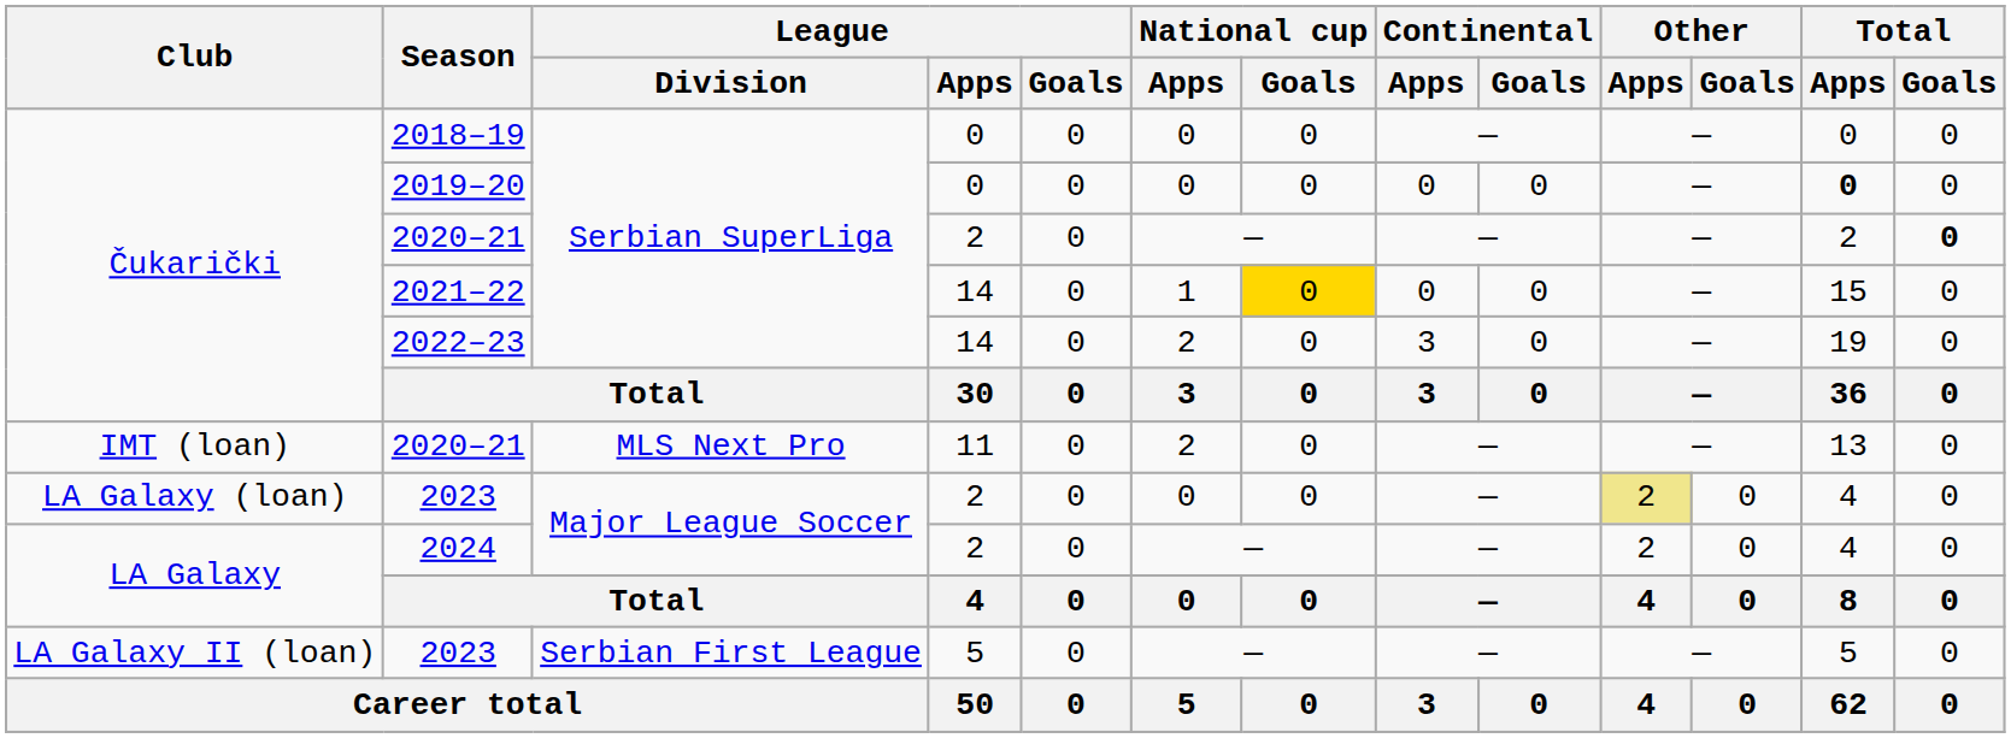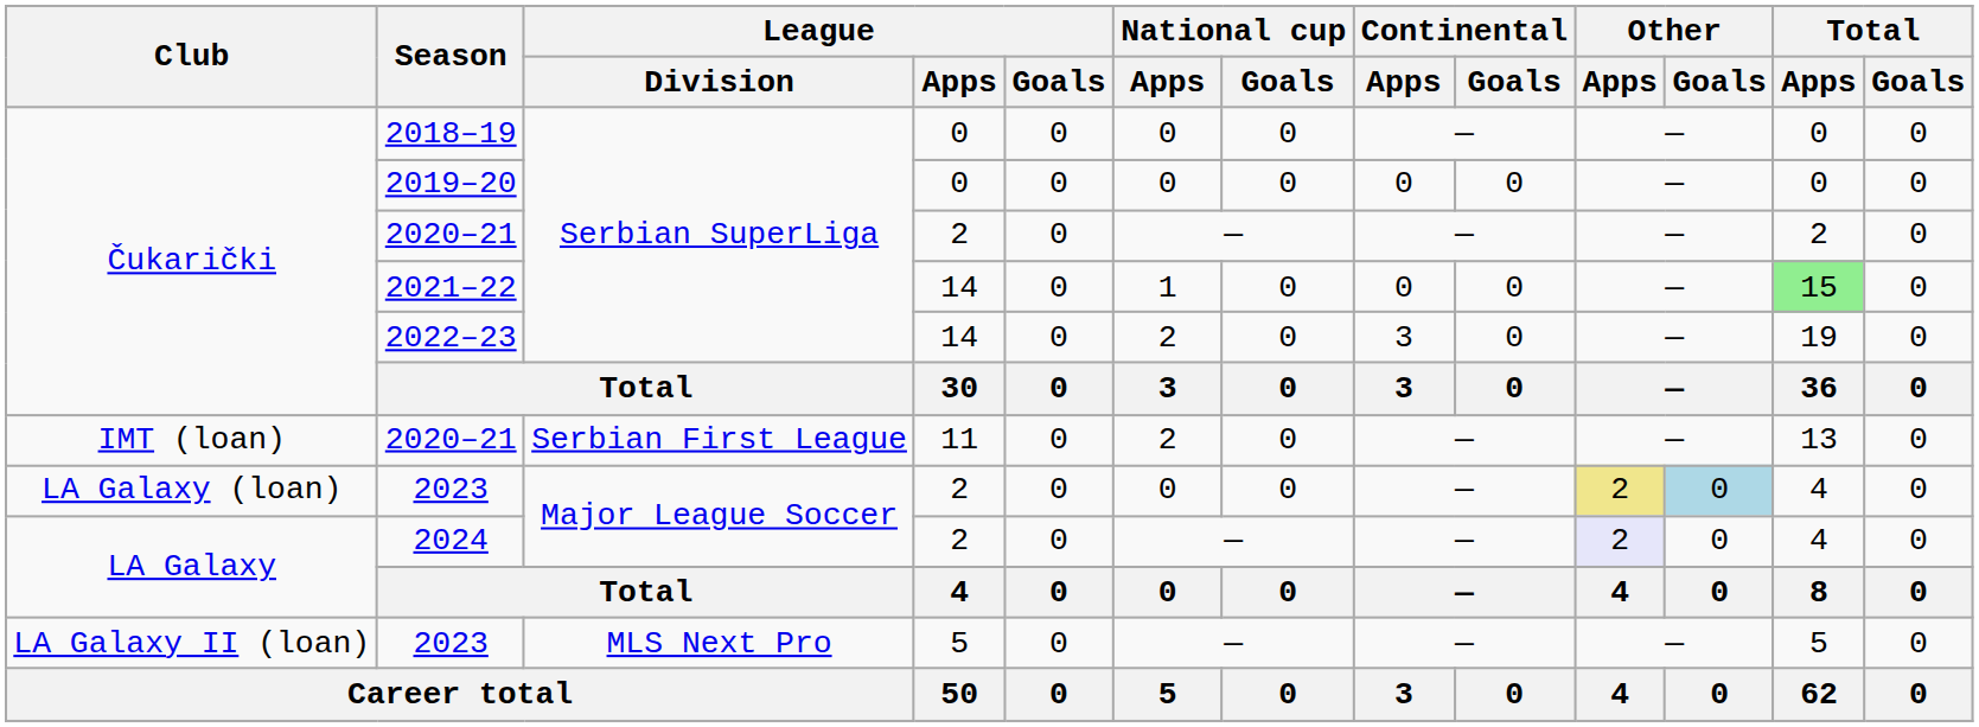2019–20 | Total / Apps: bold -> normal
Čukarički / 2020–21 | Total / Goals: bold -> normal
2021–22 | National cup / Goals: gold background -> no background
2021–22 | Total / Apps: no background -> lightgreen background
IMT (loan) / 2020–21 | League / Division: MLS Next Pro -> Serbian First League
LA Galaxy (loan) / 2023 | Other / Goals: no background -> lightblue background
2024 | Other / Apps: no background -> lavender background
LA Galaxy II (loan) / 2023 | League / Division: Serbian First League -> MLS Next Pro
